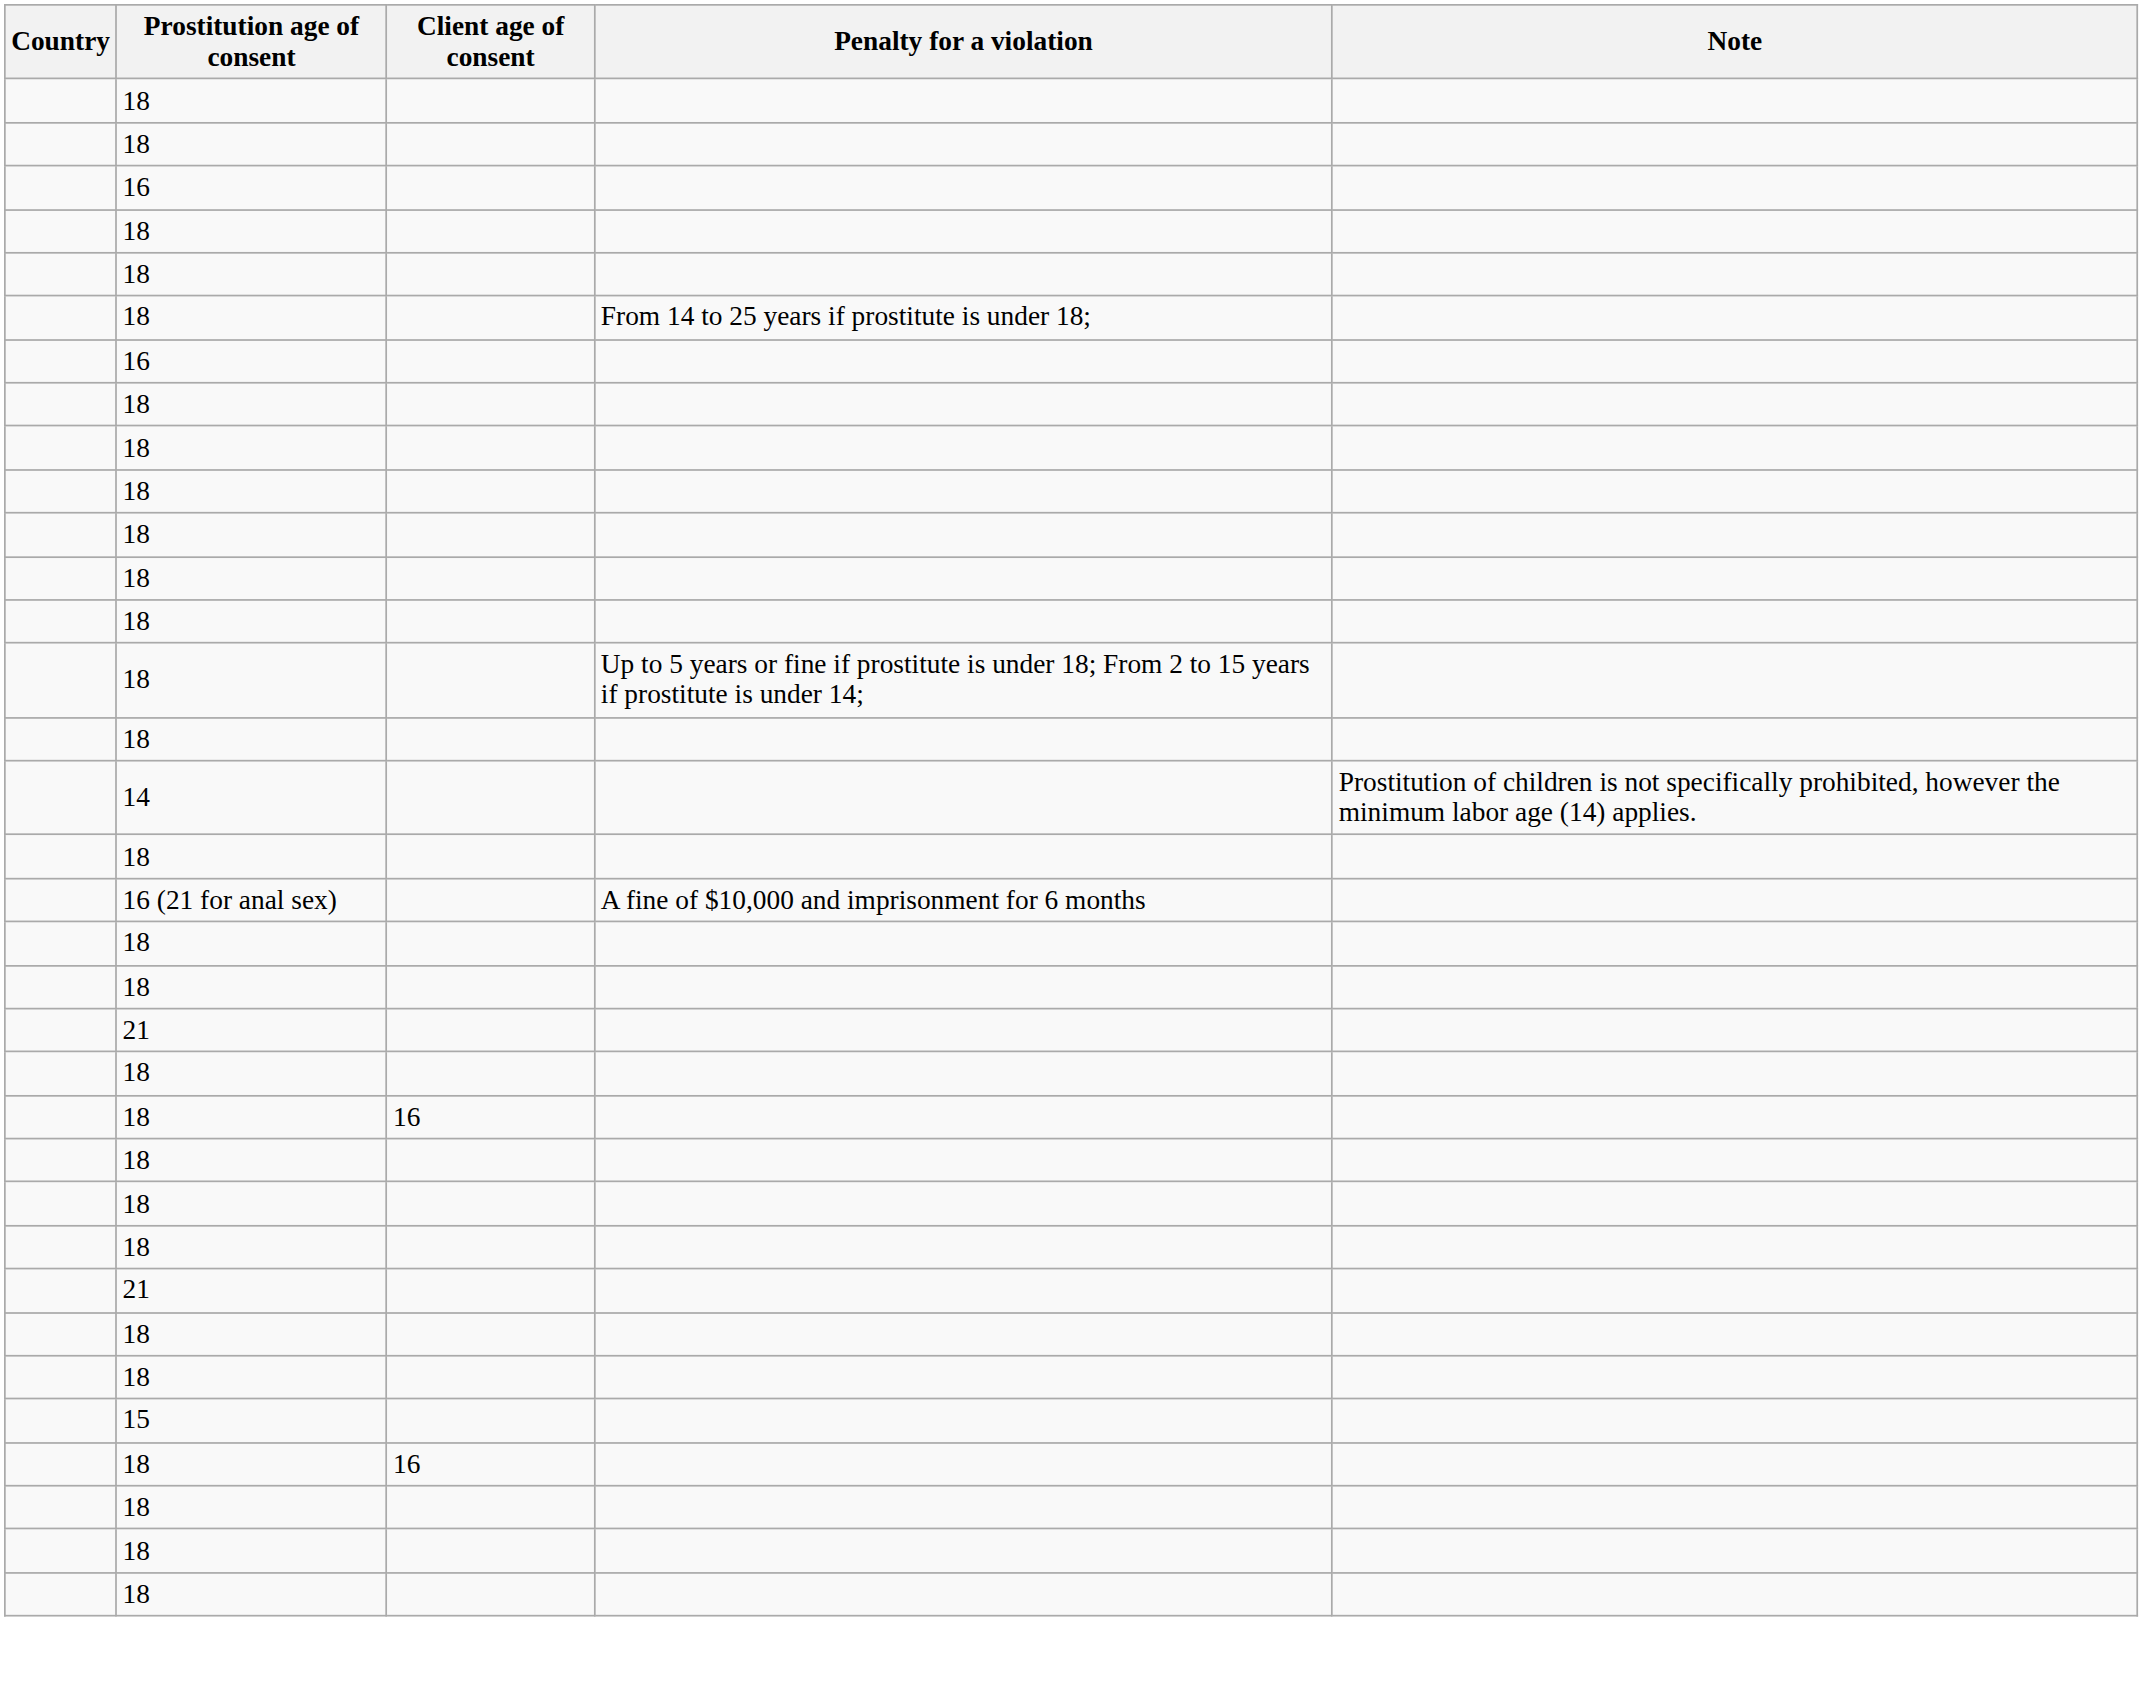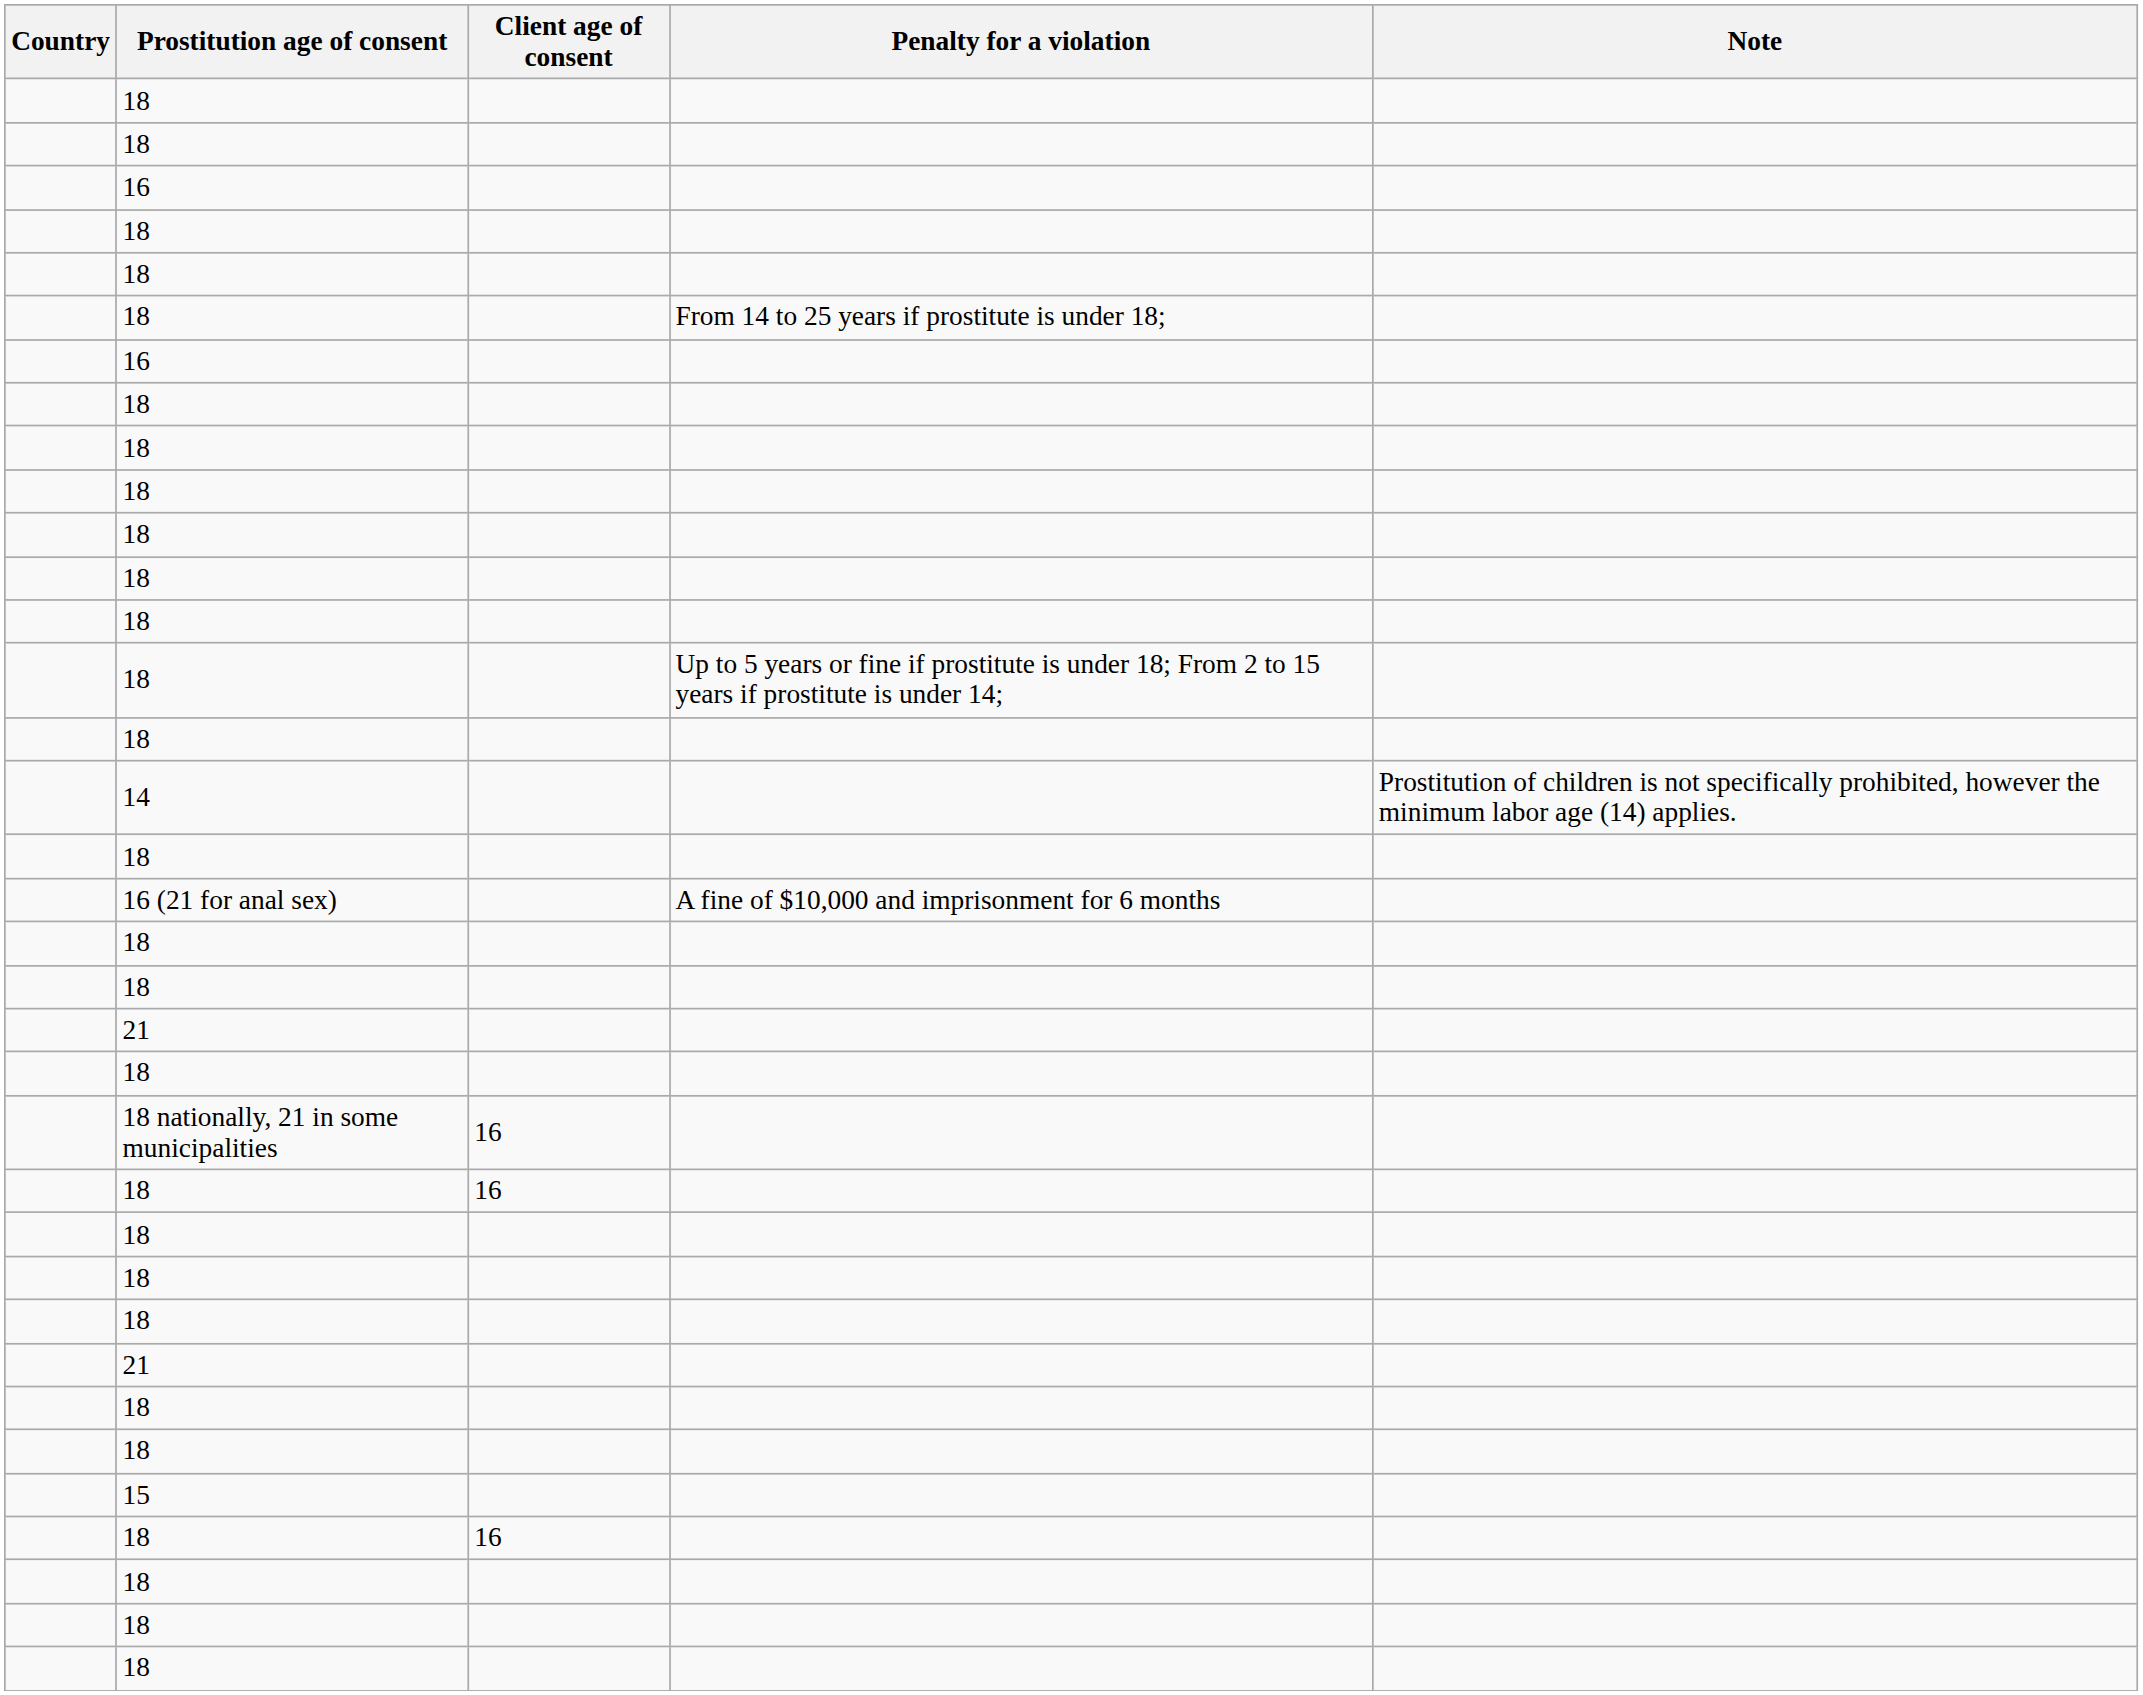+ row: 18 nationally, 21 in some municipalities | 16
